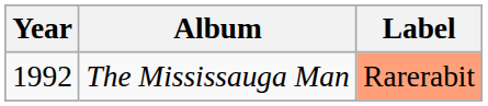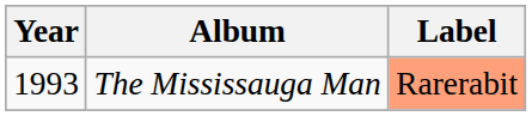The Mississauga Man | Year: 1992 -> 1993
